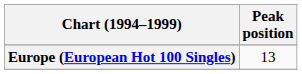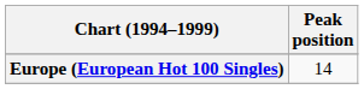Europe (European Hot 100 Singles) | Peak position: 13 -> 14
